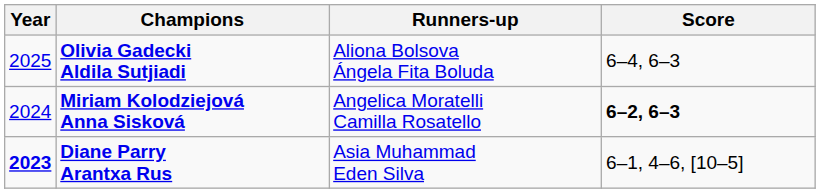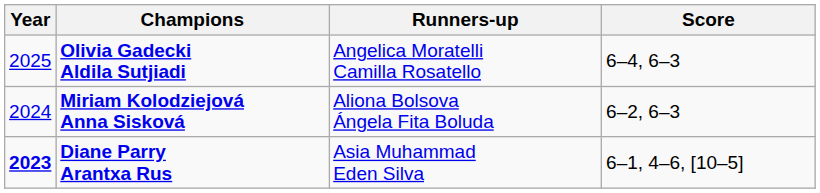Olivia Gadecki Aldila Sutjiadi | Runners-up: Aliona Bolsova Ángela Fita Boluda -> Angelica Moratelli Camilla Rosatello
Miriam Kolodziejová Anna Sisková | Runners-up: Angelica Moratelli Camilla Rosatello -> Aliona Bolsova Ángela Fita Boluda
Miriam Kolodziejová Anna Sisková | Score: bold -> normal
